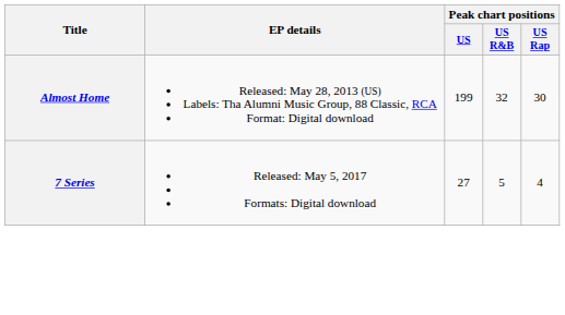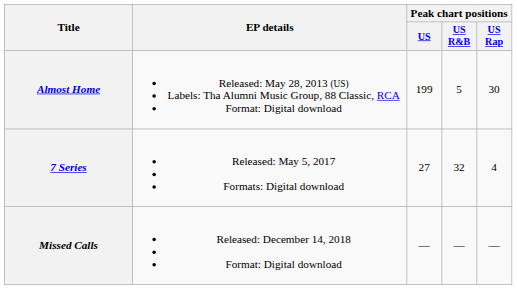Almost Home | Peak chart positions / US R&B: 32 -> 5
7 Series | Peak chart positions / US R&B: 5 -> 32
+ row: Missed Calls | Released: December 14, 2018 Format: Digital download | — | — | —
